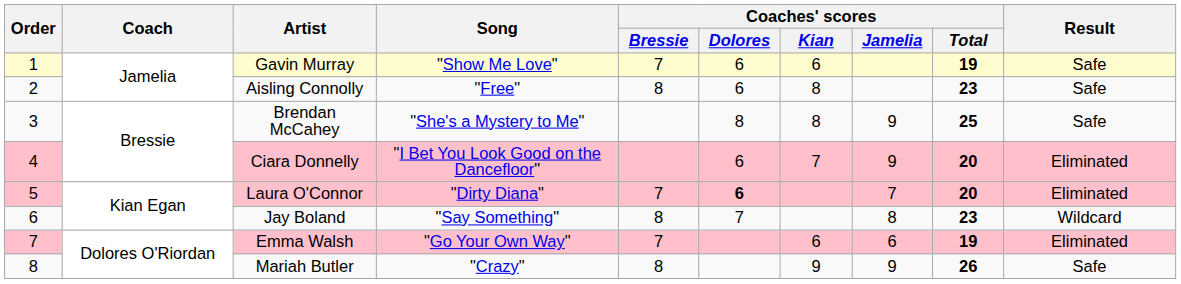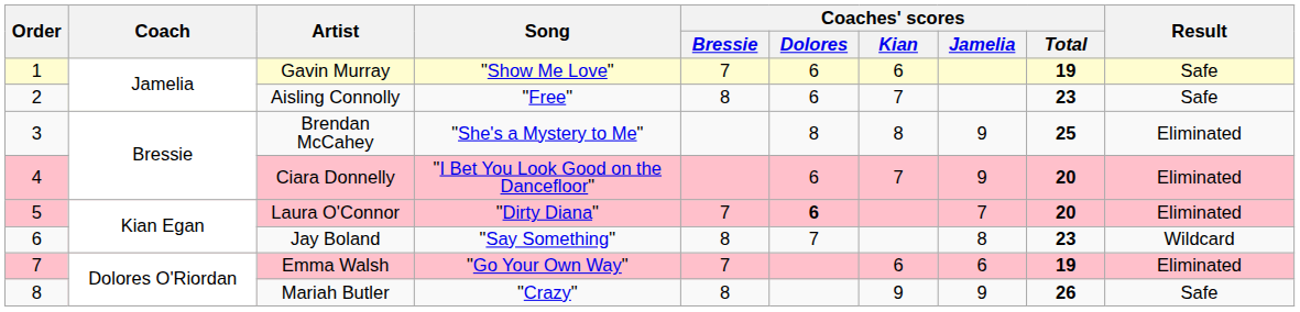Aisling Connolly | Coaches' scores / Kian: 8 -> 7
Brendan McCahey | Result: Safe -> Eliminated
